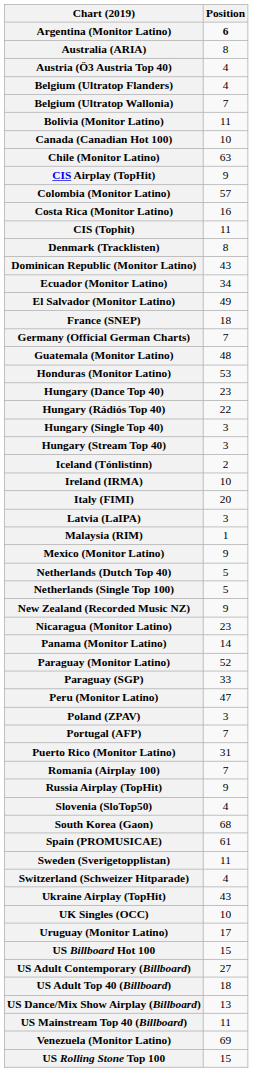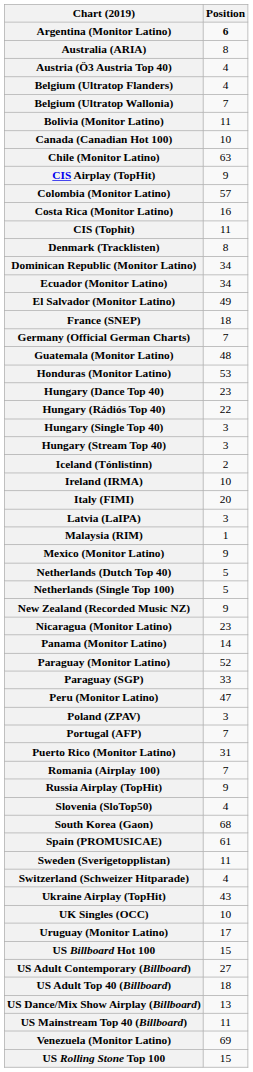Dominican Republic (Monitor Latino) | Position: 43 -> 34
